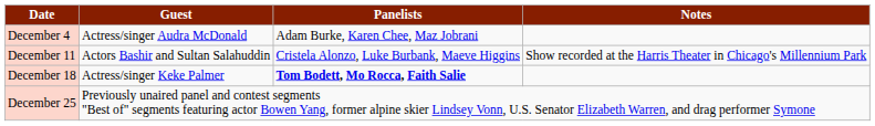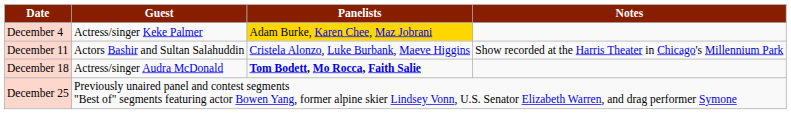December 4 | Guest: Actress/singer Audra McDonald -> Actress/singer Keke Palmer
December 4 | Panelists: no background -> gold background
December 18 | Guest: Actress/singer Keke Palmer -> Actress/singer Audra McDonald
